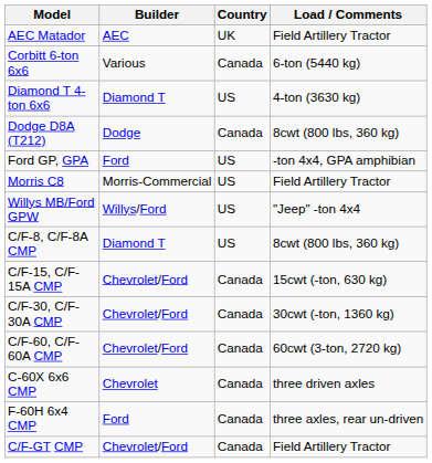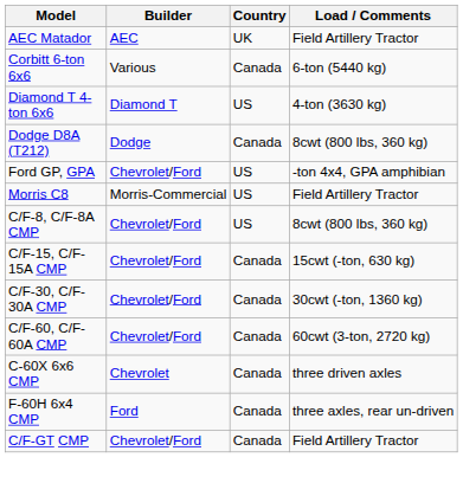Ford GP, GPA | Builder: Ford -> Chevrolet/Ford
- row: Willys MB/Ford GPW | Willys/Ford | US | "Jeep" -ton 4x4
C/F-8, C/F-8A CMP | Builder: Diamond T -> Chevrolet/Ford
